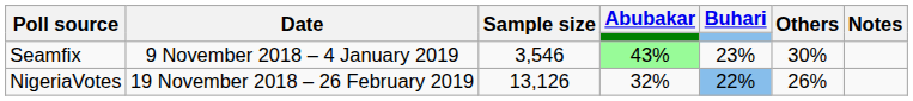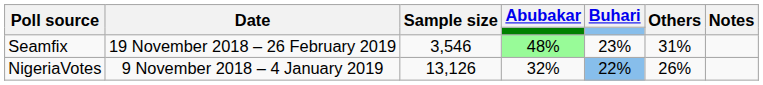Seamfix | Date: 9 November 2018 – 4 January 2019 -> 19 November 2018 – 26 February 2019
Seamfix | Abubakar: 43% -> 48%
Seamfix | Others: 30% -> 31%
NigeriaVotes | Date: 19 November 2018 – 26 February 2019 -> 9 November 2018 – 4 January 2019
